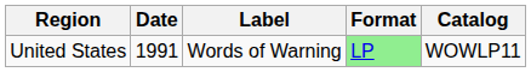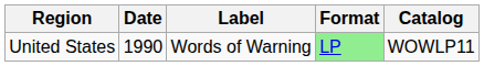United States | Date: 1991 -> 1990
